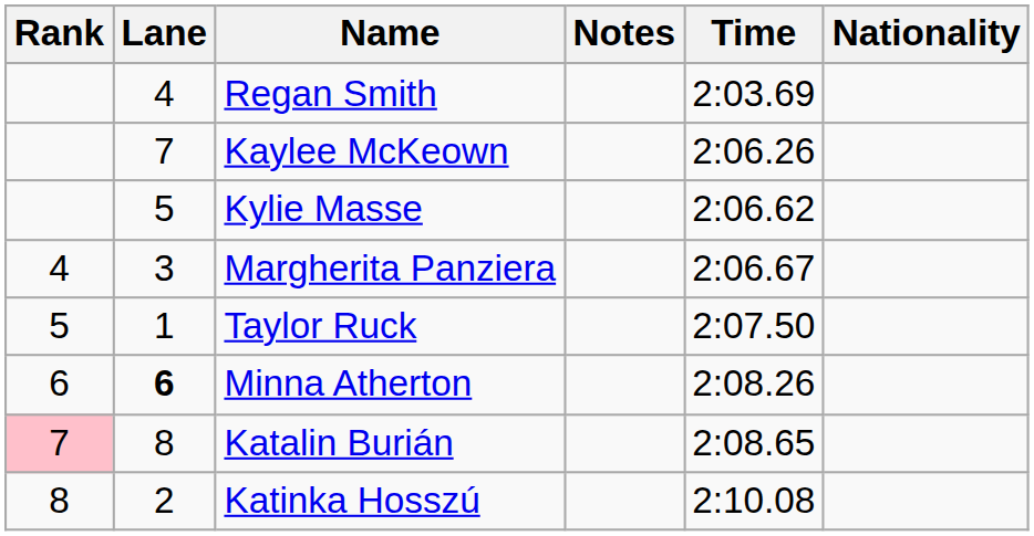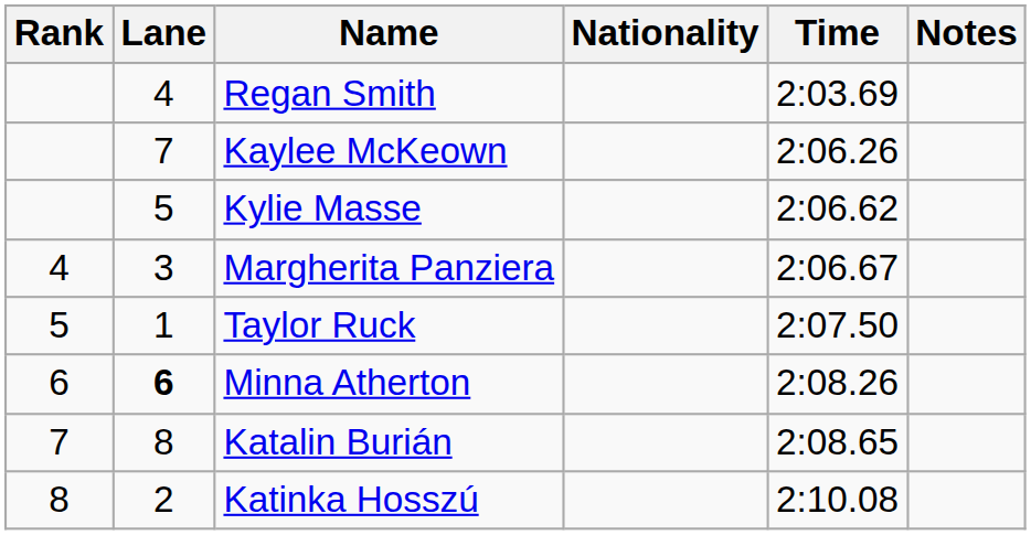columns swapped: Nationality <-> Notes
Katalin Burián | Rank: pink background -> no background
